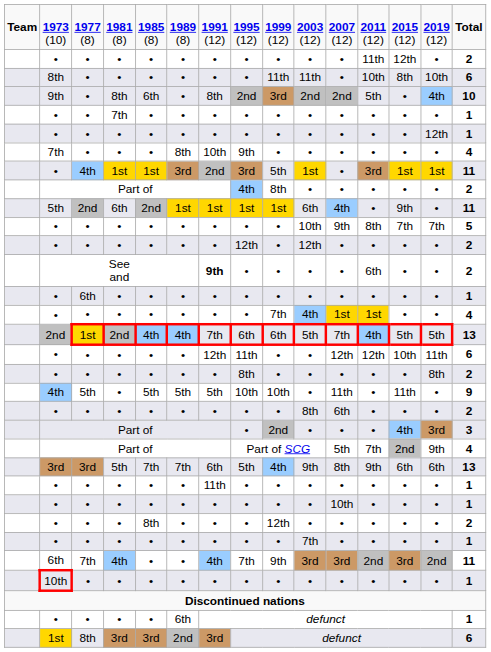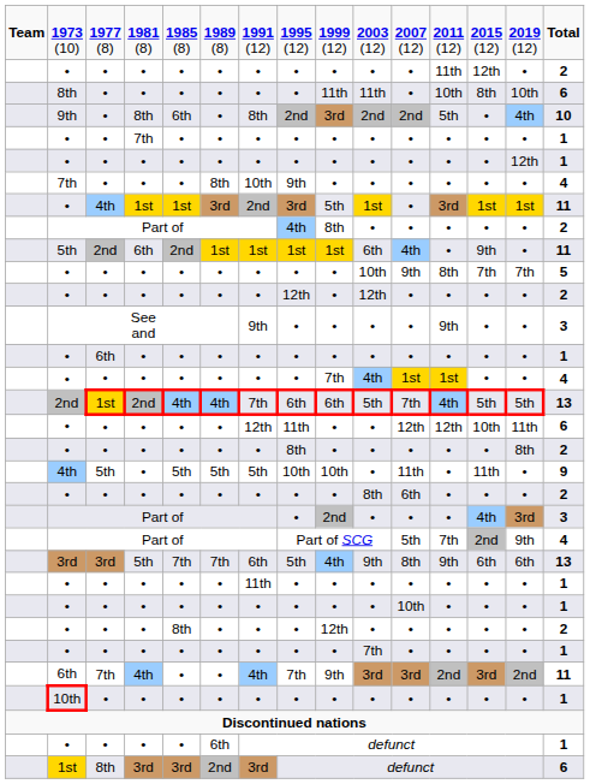See and | column 7: bold -> normal
See and | column 12: 6th -> 9th
See and | column 15: 2 -> 3
